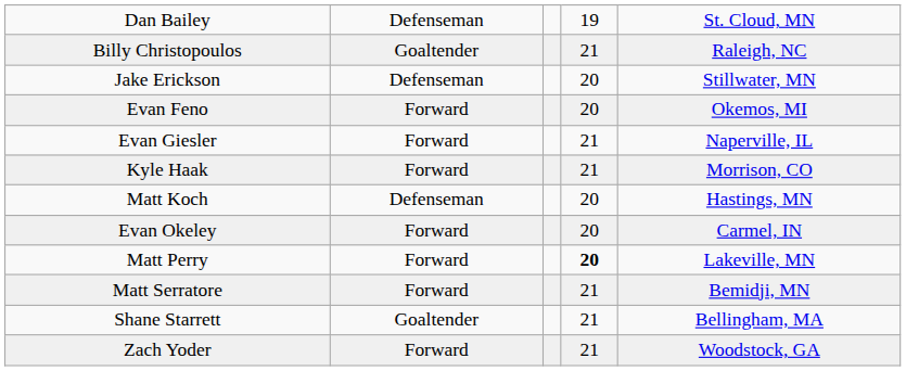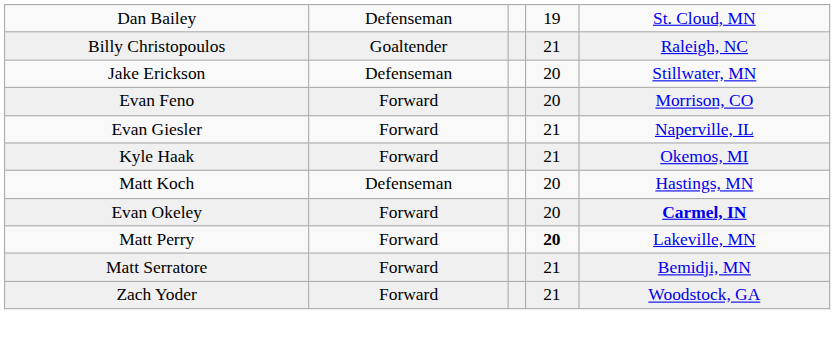Evan Feno | column 5: Okemos, MI -> Morrison, CO
Kyle Haak | column 5: Morrison, CO -> Okemos, MI
Evan Okeley | column 5: normal -> bold
- row: Shane Starrett | Goaltender | 21 | Bellingham, MA
